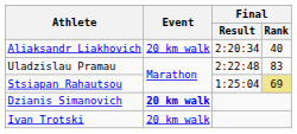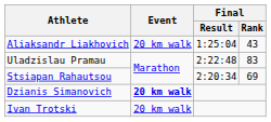Aliaksandr Liakhovich | Final / Result: 2:20:34 -> 1:25:04
Aliaksandr Liakhovich | Final / Rank: 40 -> 43
Stsiapan Rahautsou | Final / Result: 1:25:04 -> 2:20:34
Stsiapan Rahautsou | Final / Rank: khaki background -> no background
